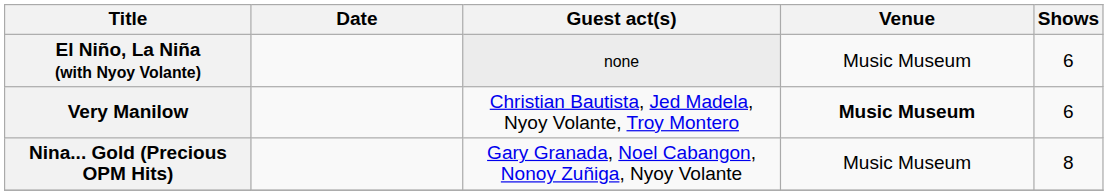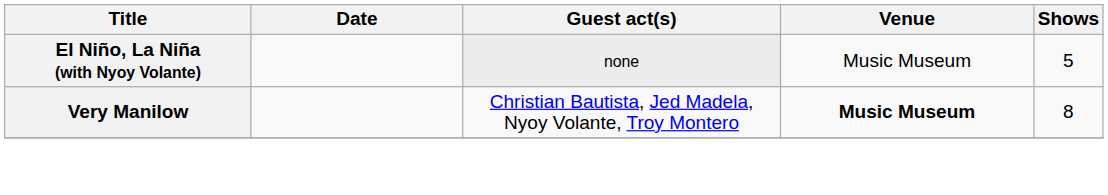El Niño, La Niña (with Nyoy Volante) | Shows: 6 -> 5
Very Manilow | Shows: 6 -> 8
- row: Nina... Gold (Precious OPM Hits) | Gary Granada, Noel Cabangon, Nonoy Zuñiga, Nyoy Volante | Music Museum | 8
